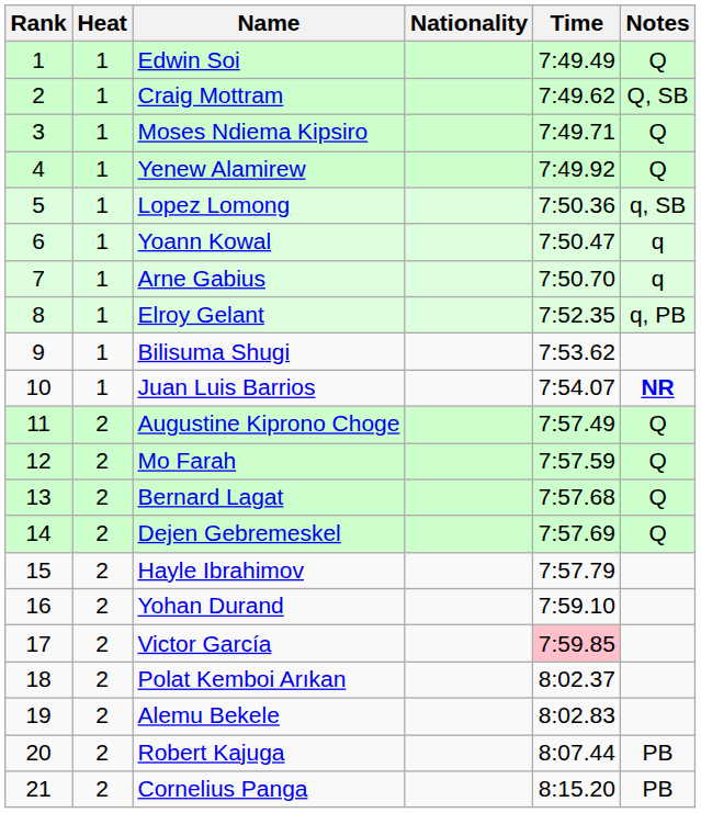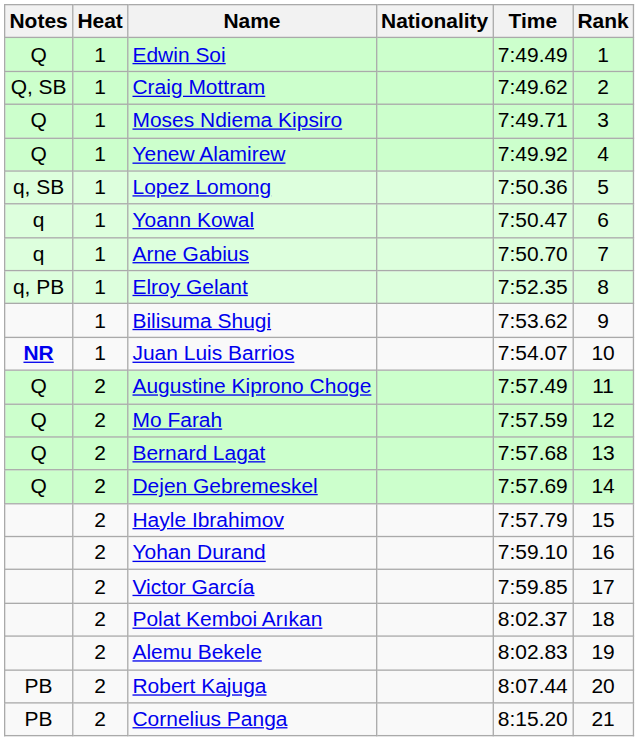columns swapped: Rank <-> Notes
Victor García | Time: pink background -> no background
